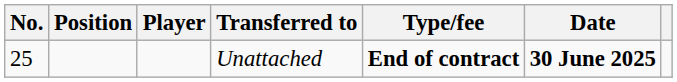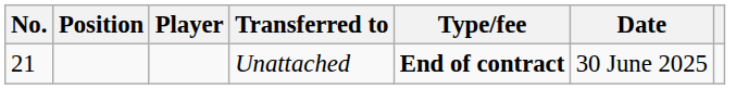Unattached | No.: 25 -> 21
Unattached | Date: bold -> normal
